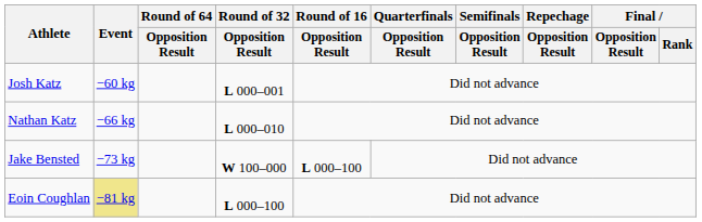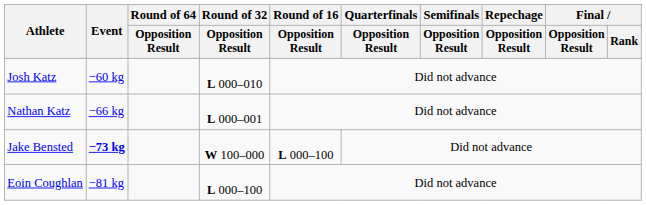Josh Katz | Round of 32 / Opposition Result: L 000–001 -> L 000–010
Nathan Katz | Round of 32 / Opposition Result: L 000–010 -> L 000–001
Jake Bensted | Event: normal -> bold
Eoin Coughlan | Event: khaki background -> no background
